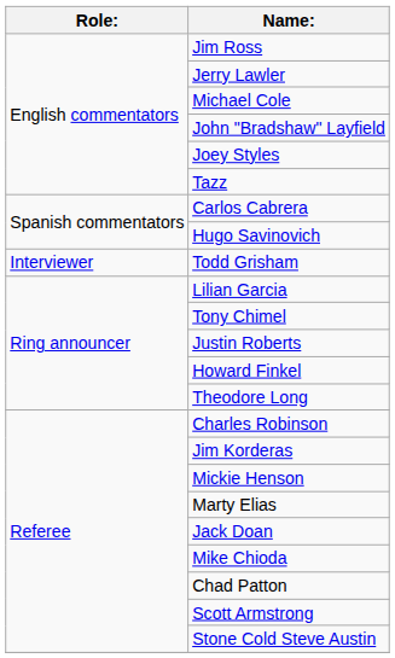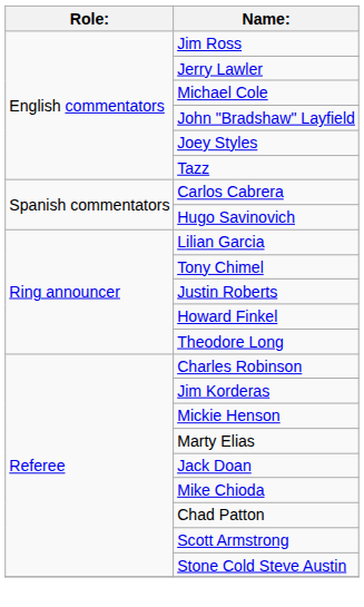- row: Interviewer | Todd Grisham
